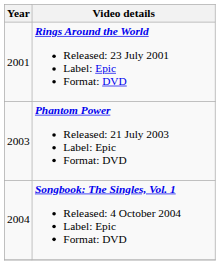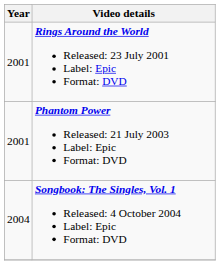Phantom Power Released: 21 July 2003 Label: Epic Format: DVD | Year: 2003 -> 2001
